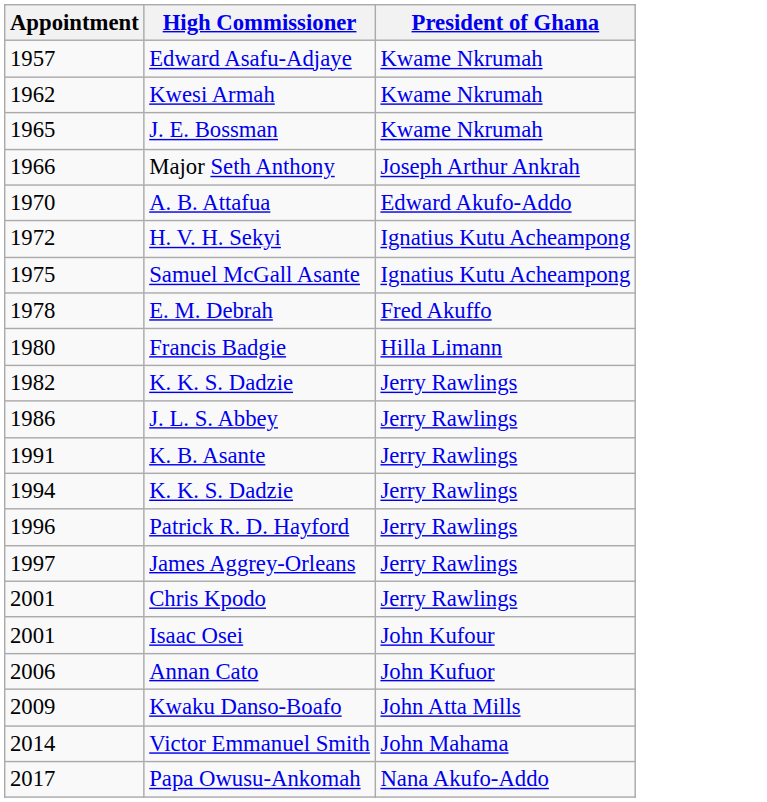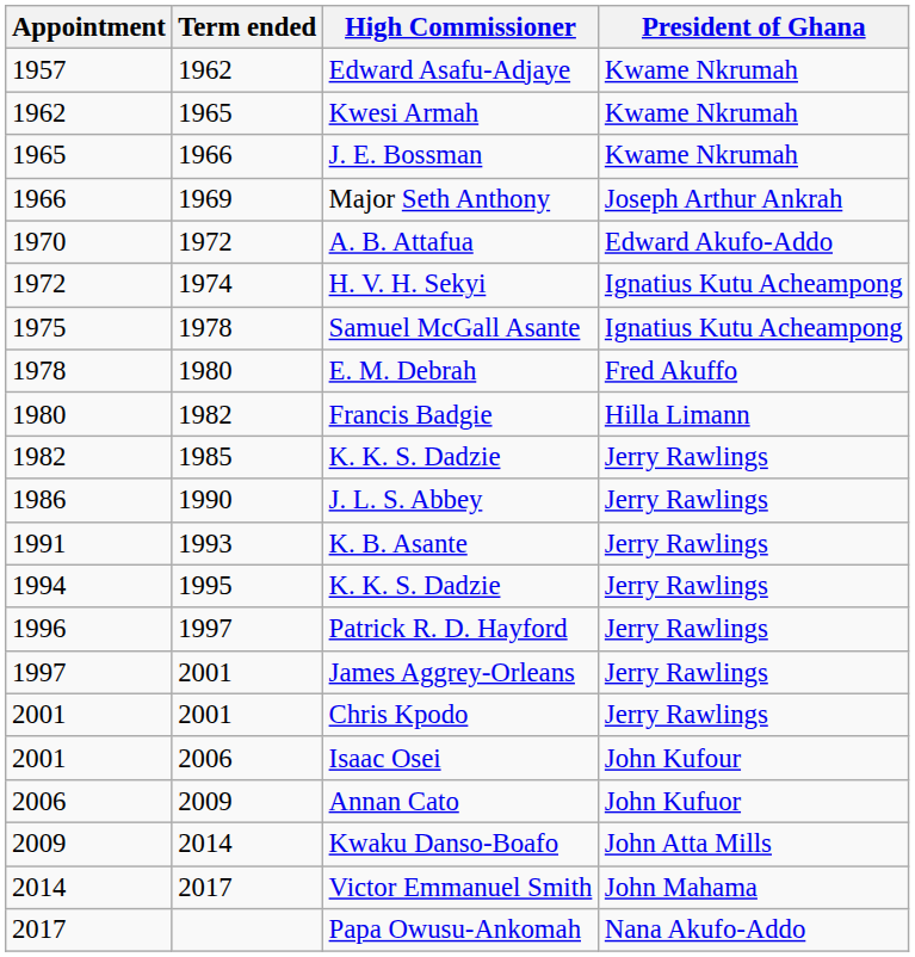+ column: Term ended | 1962 | 1965 | 1966 | 1969 | 1972 | 1974 | 1978 | 1980 | 1982 | 1985 | 1990 | 1993 | 1995 | 1997 | 2001 | 2001 | 2006 | 2009 | 2014 | 2017
